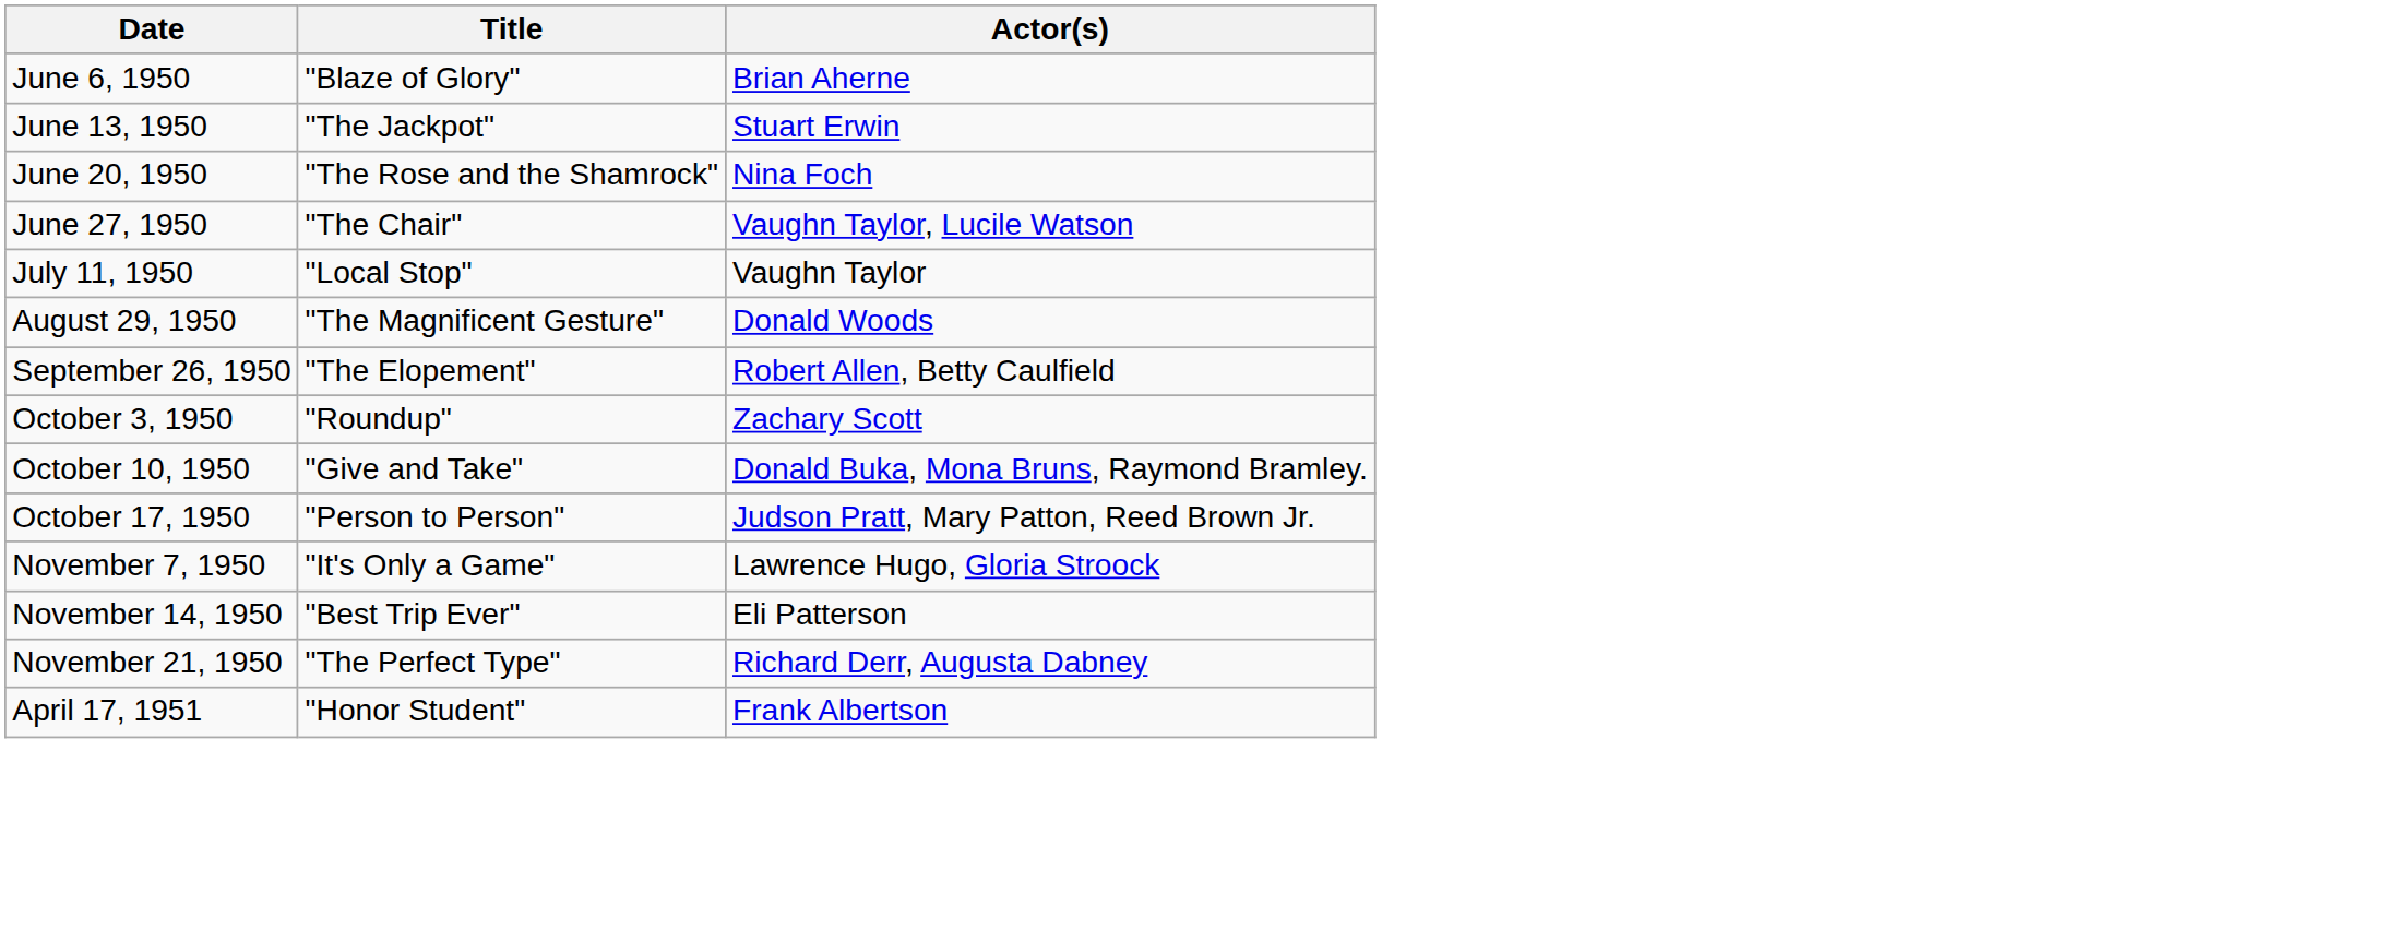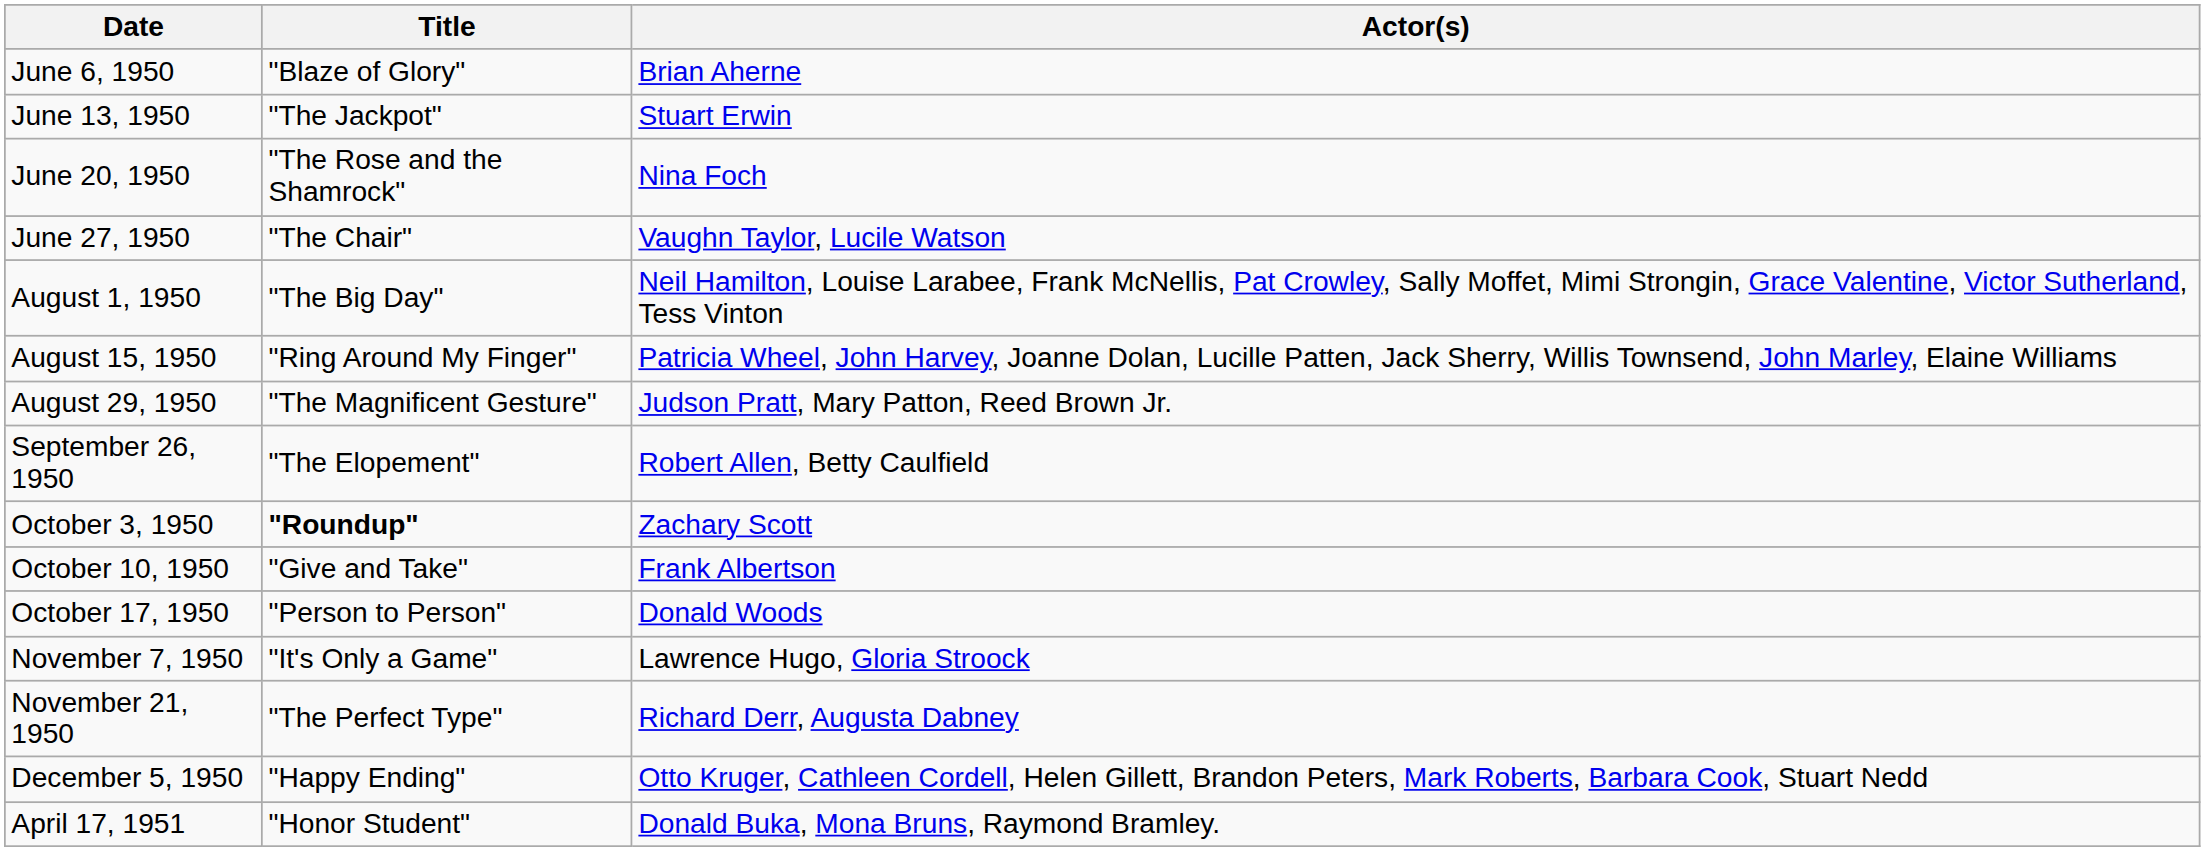- row: July 11, 1950 | "Local Stop" | Vaughn Taylor
+ row: August 1, 1950 | "The Big Day" | Neil Hamilton, Louise Larabee, Frank McNellis, Pat Crowley, Sally Moffet, Mimi Strongin, Grace Valentine, Victor Sutherland, Tess Vinton
+ row: August 15, 1950 | "Ring Around My Finger" | Patricia Wheel, John Harvey, Joanne Dolan, Lucille Patten, Jack Sherry, Willis Townsend, John Marley, Elaine Williams
August 29, 1950 | Actor(s): Donald Woods -> Judson Pratt, Mary Patton, Reed Brown Jr.
October 3, 1950 | Title: normal -> bold
October 10, 1950 | Actor(s): Donald Buka, Mona Bruns, Raymond Bramley. -> Frank Albertson
October 17, 1950 | Actor(s): Judson Pratt, Mary Patton, Reed Brown Jr. -> Donald Woods
- row: November 14, 1950 | "Best Trip Ever" | Eli Patterson
+ row: December 5, 1950 | "Happy Ending" | Otto Kruger, Cathleen Cordell, Helen Gillett, Brandon Peters, Mark Roberts, Barbara Cook, Stuart Nedd
April 17, 1951 | Actor(s): Frank Albertson -> Donald Buka, Mona Bruns, Raymond Bramley.
